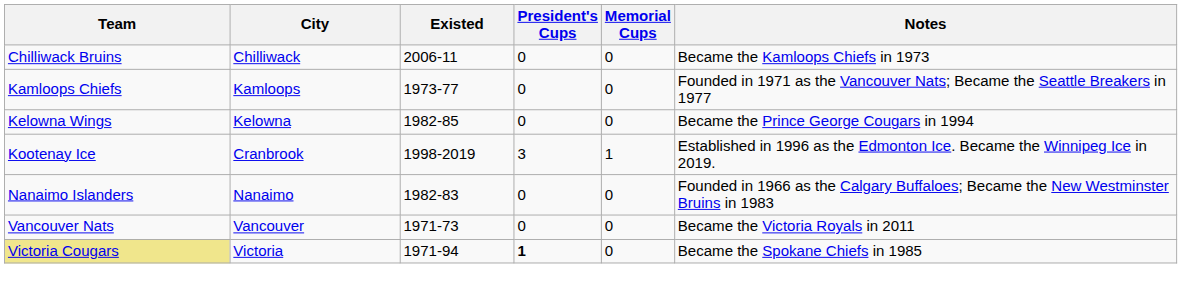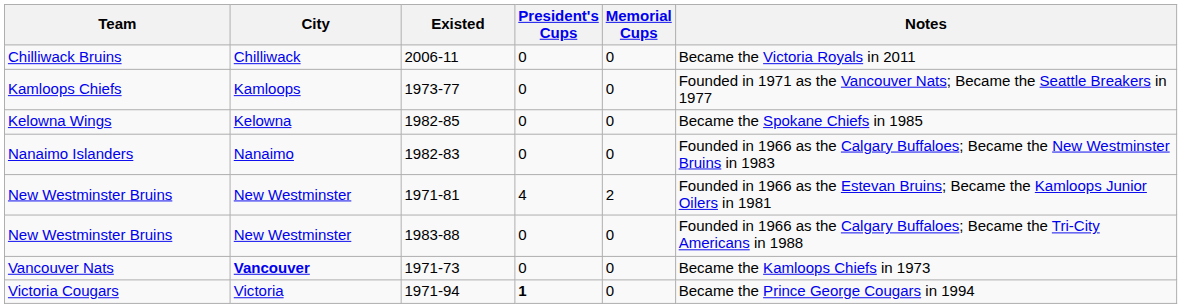2006-11 | Notes: Became the Kamloops Chiefs in 1973 -> Became the Victoria Royals in 2011
1982-85 | Notes: Became the Prince George Cougars in 1994 -> Became the Spokane Chiefs in 1985
- row: Kootenay Ice | Cranbrook | 1998-2019 | 3 | 1 | Established in 1996 as the Edmonton Ice. Became the Winnipeg Ice in 2019.
+ row: New Westminster Bruins | New Westminster | 1971-81 | 4 | 2 | Founded in 1966 as the Estevan Bruins; Became the Kamloops Junior Oilers in 1981
+ row: New Westminster Bruins | New Westminster | 1983-88 | 0 | 0 | Founded in 1966 as the Calgary Buffaloes; Became the Tri-City Americans in 1988
1971-73 | City: normal -> bold
1971-73 | Notes: Became the Victoria Royals in 2011 -> Became the Kamloops Chiefs in 1973
1971-94 | Team: khaki background -> no background
1971-94 | Notes: Became the Spokane Chiefs in 1985 -> Became the Prince George Cougars in 1994
